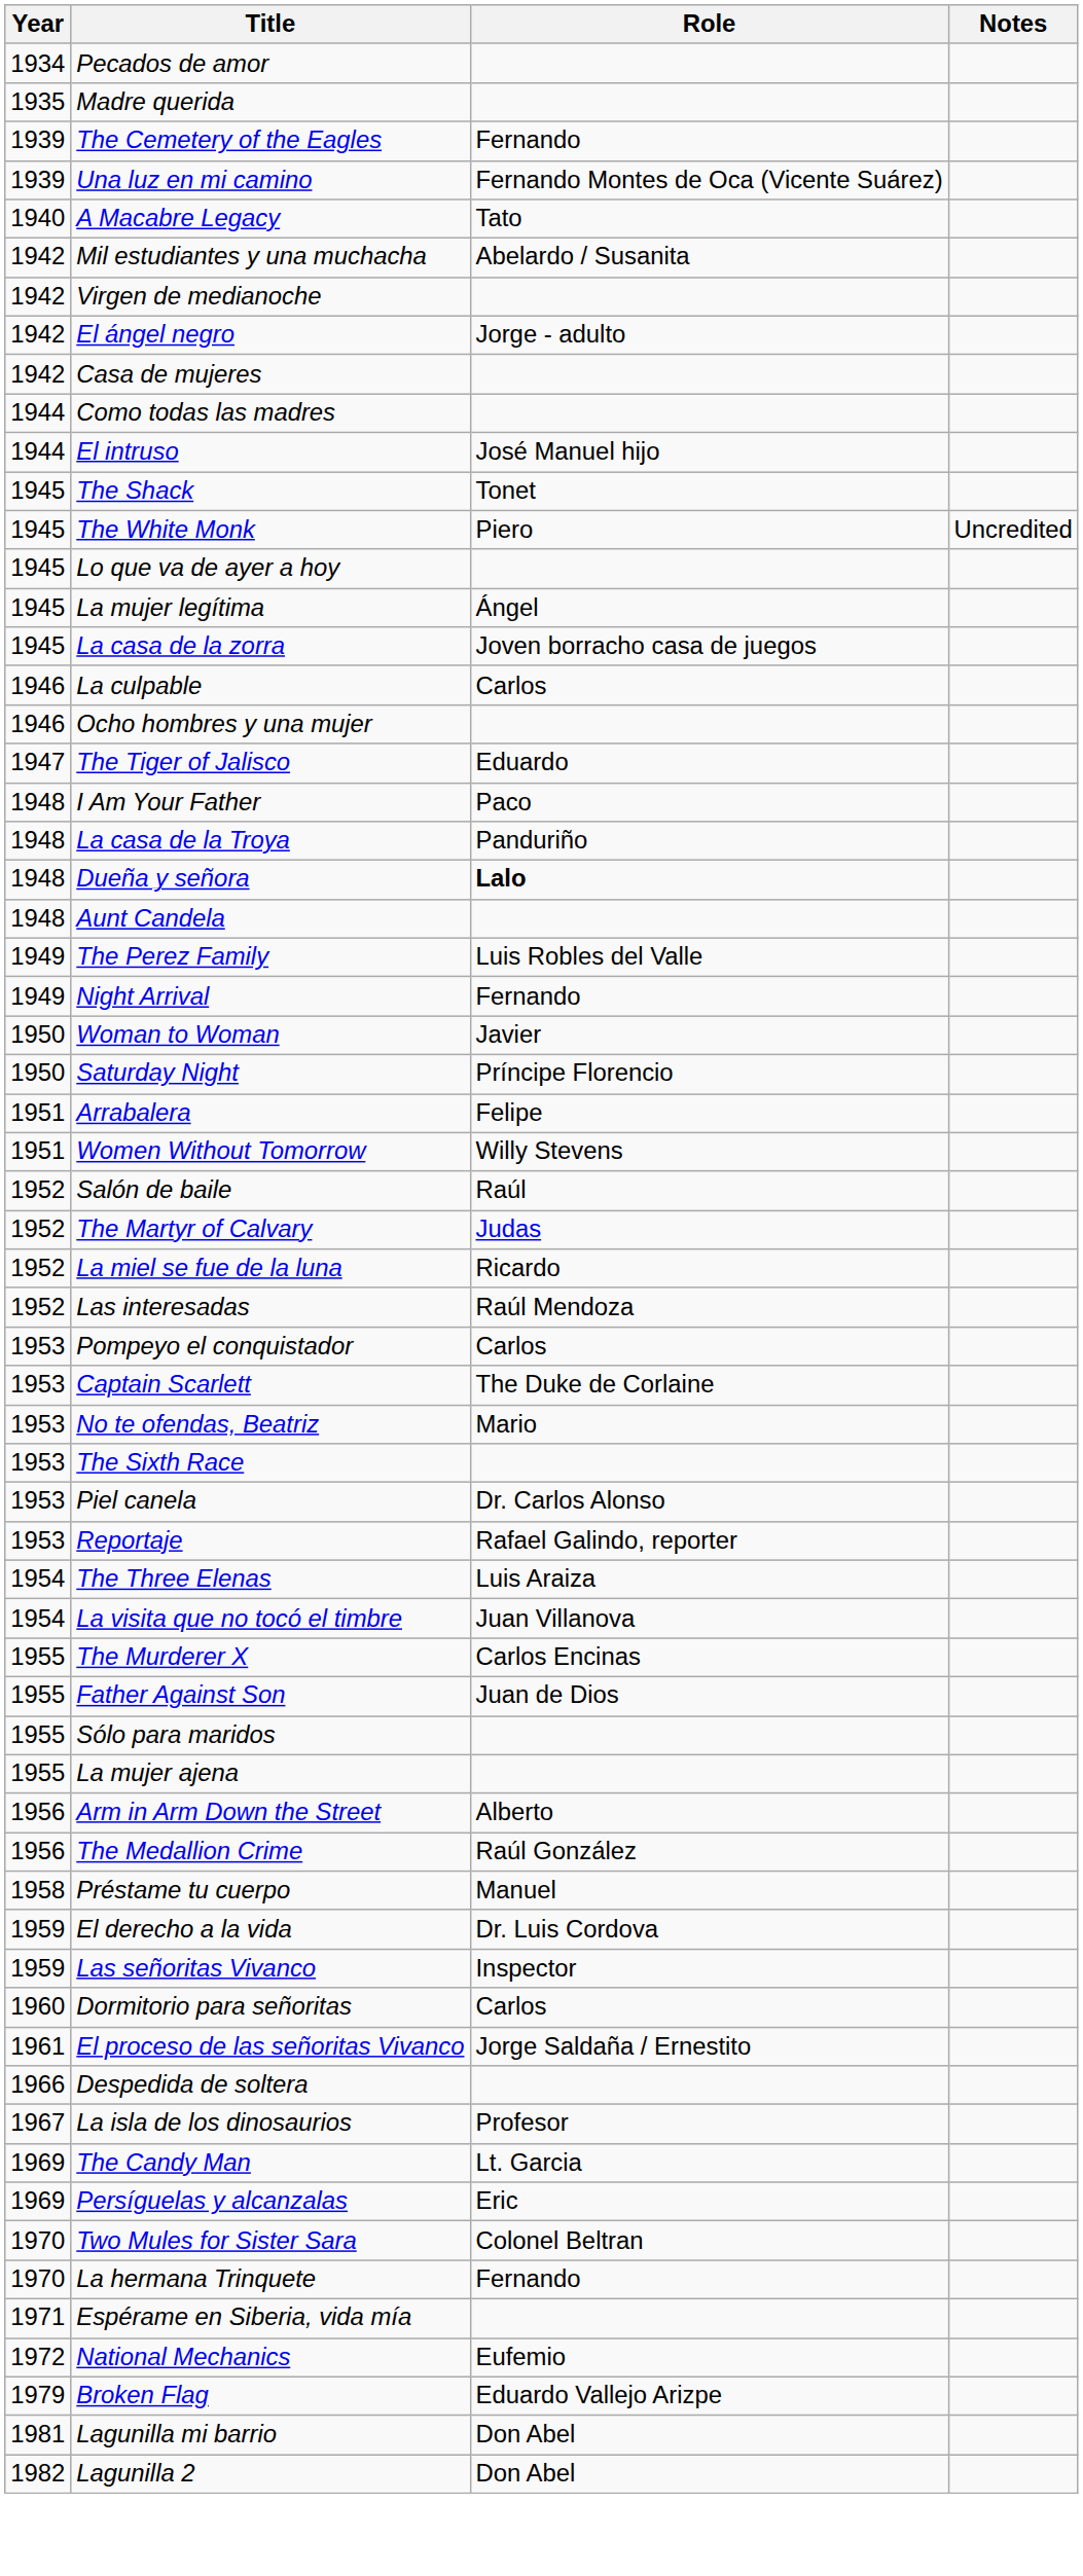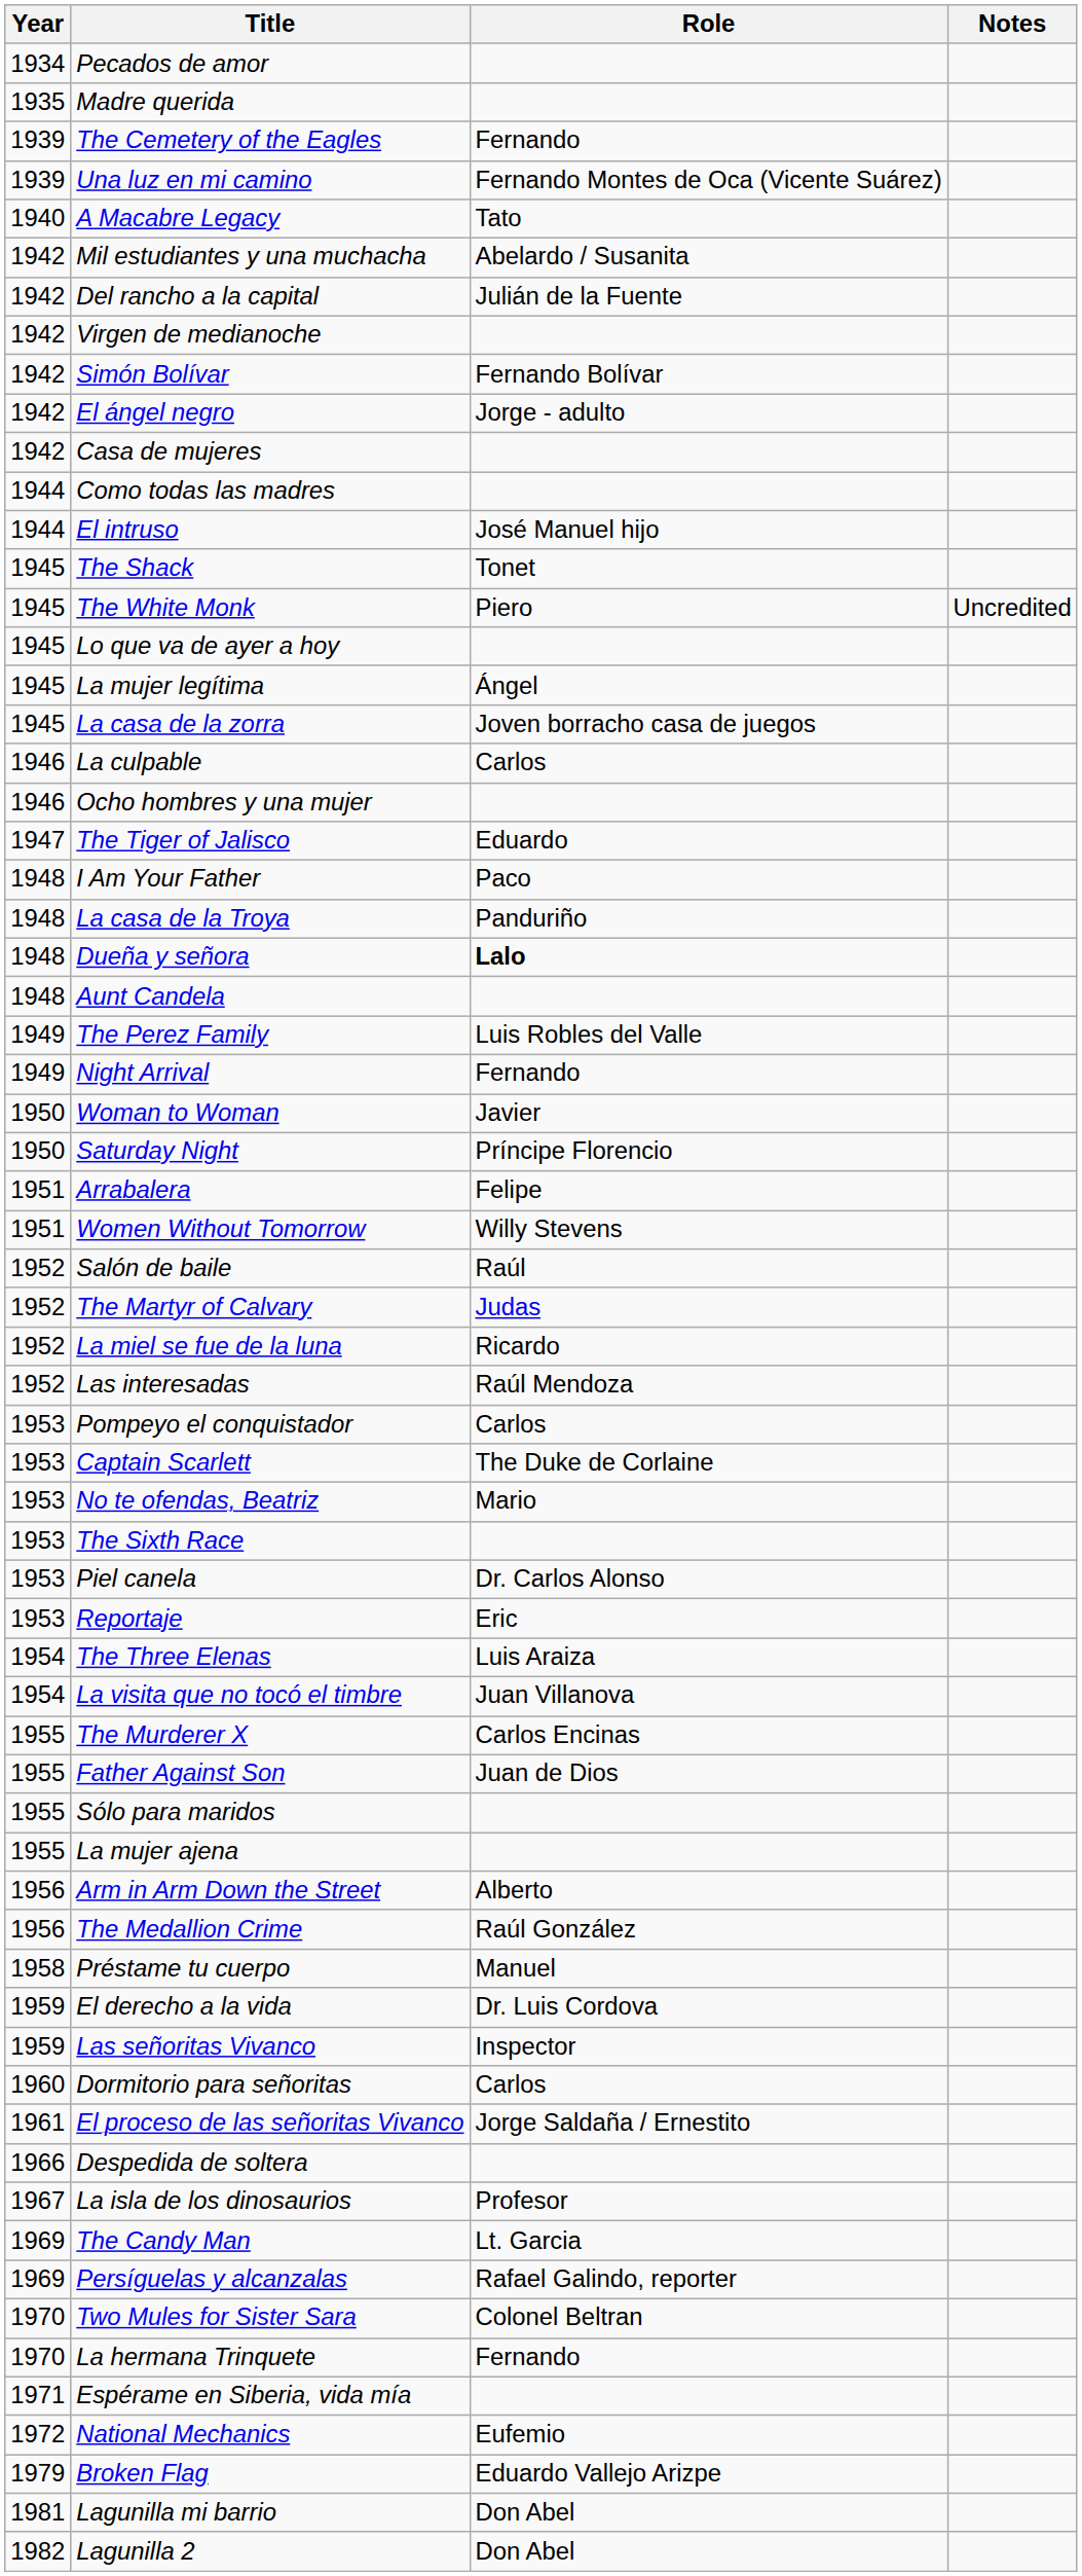+ row: 1942 | Del rancho a la capital | Julián de la Fuente
+ row: 1942 | Simón Bolívar | Fernando Bolívar
Reportaje | Role: Rafael Galindo, reporter -> Eric
Persíguelas y alcanzalas | Role: Eric -> Rafael Galindo, reporter
